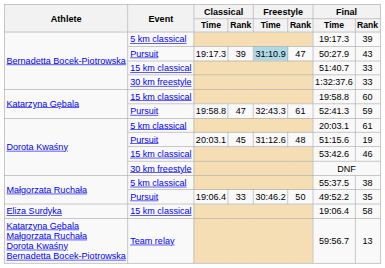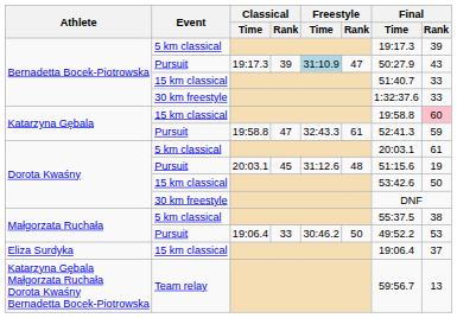Katarzyna Gębala / 15 km classical | Final / Rank: no background -> pink background
Dorota Kwaśny / 15 km classical | Final / Rank: 46 -> 50
Małgorzata Ruchała / Pursuit | Final / Rank: 35 -> 53
Eliza Surdyka | Final / Rank: 58 -> 37
